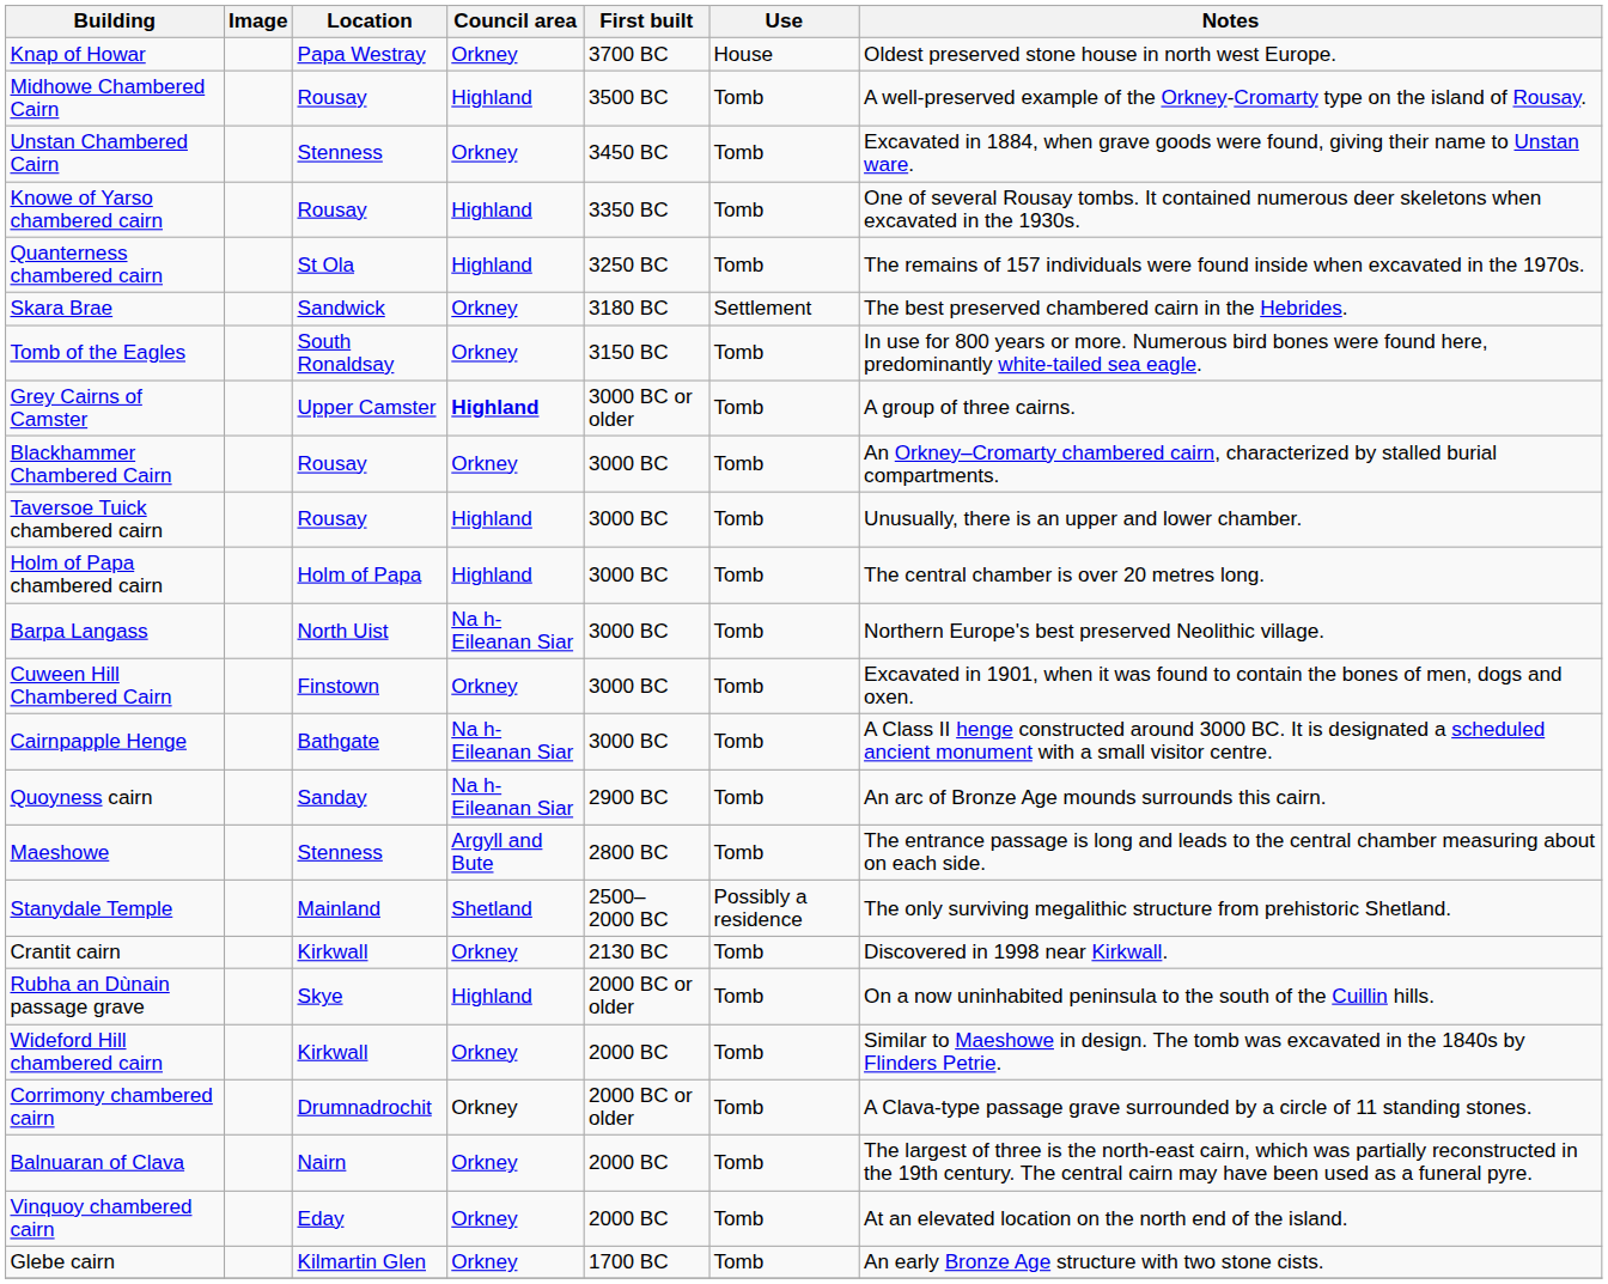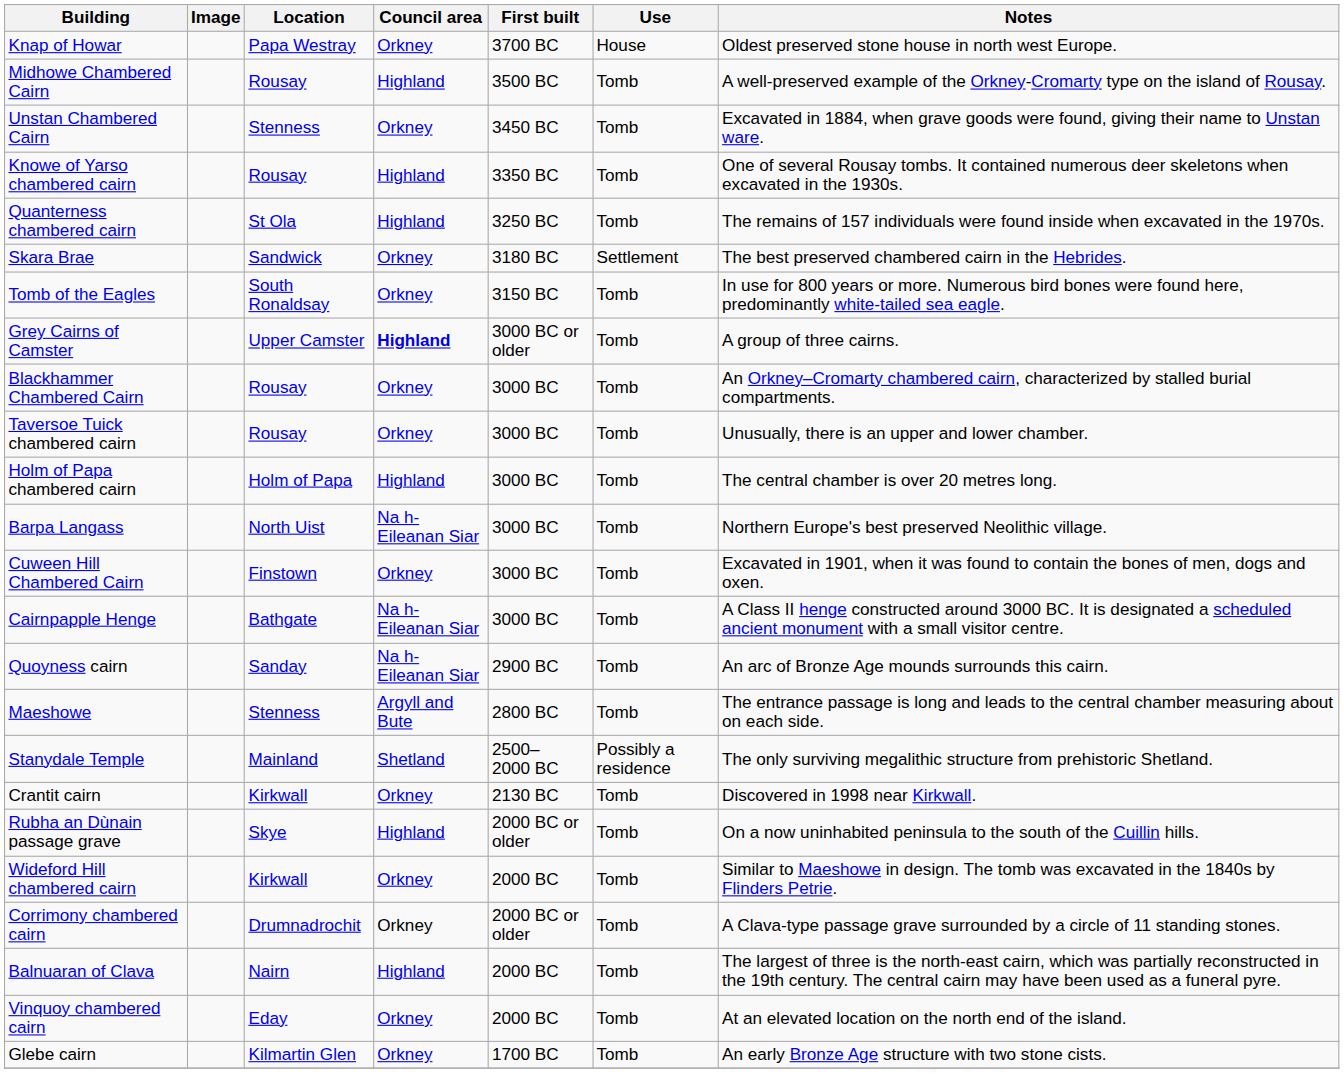Taversoe Tuick chambered cairn | Council area: Highland -> Orkney
Balnuaran of Clava | Council area: Orkney -> Highland
